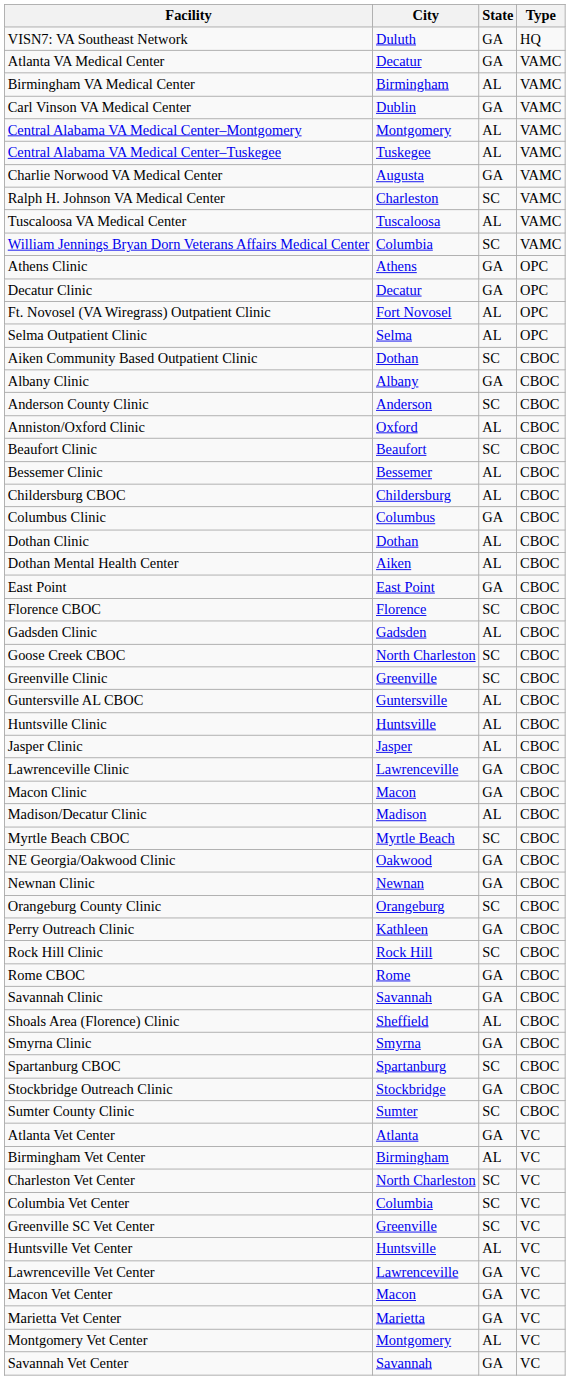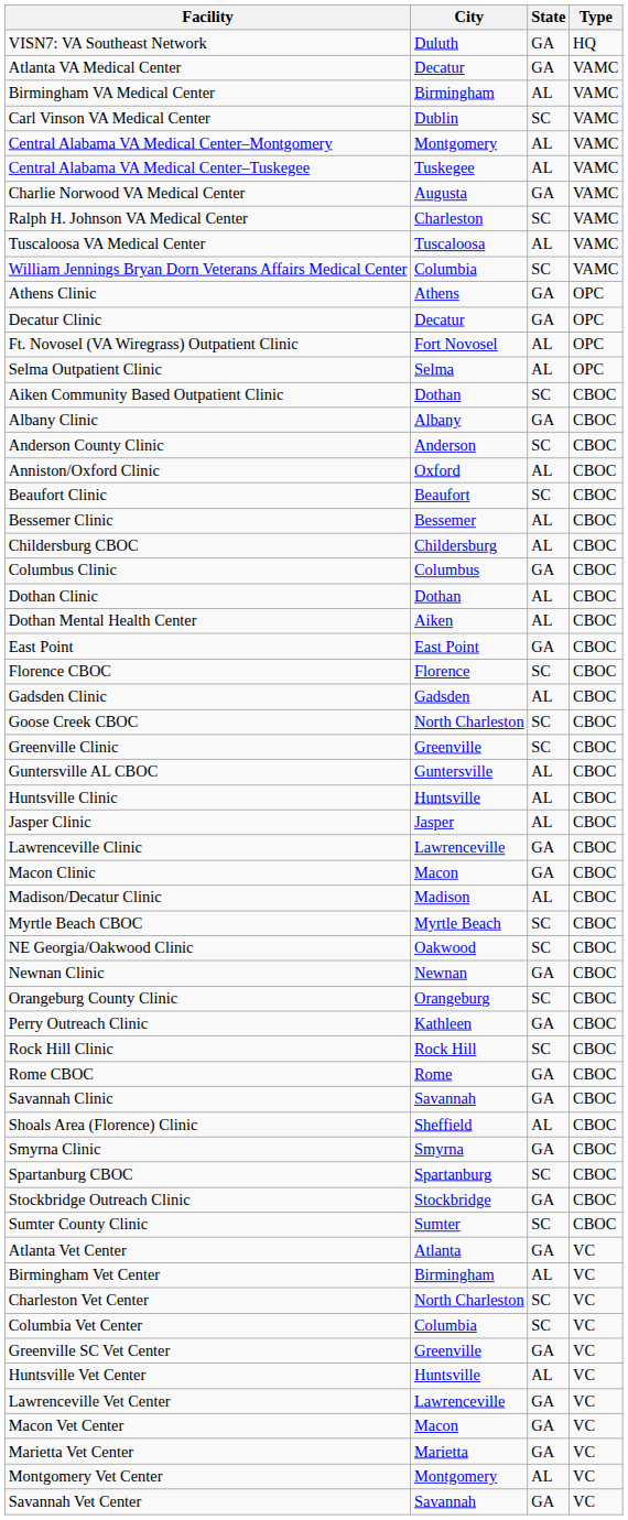Carl Vinson VA Medical Center | State: GA -> SC
NE Georgia/Oakwood Clinic | State: GA -> SC
Greenville SC Vet Center | State: SC -> GA
